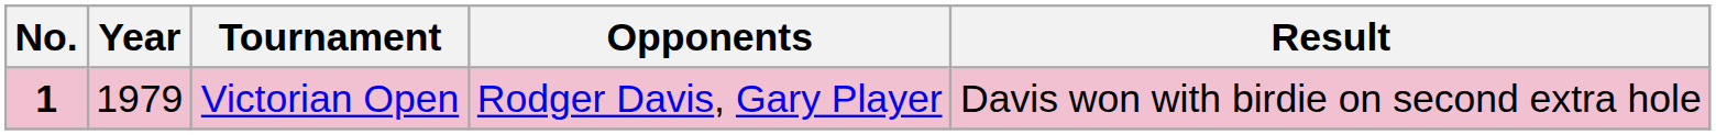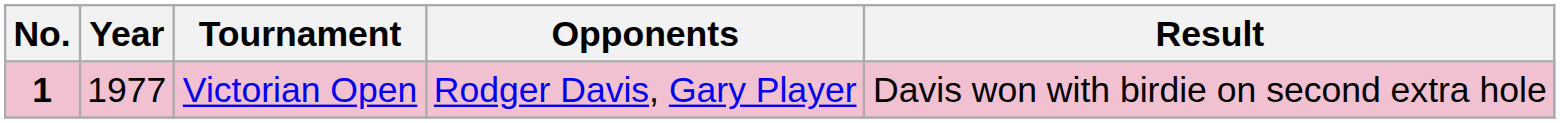Victorian Open | Year: 1979 -> 1977
